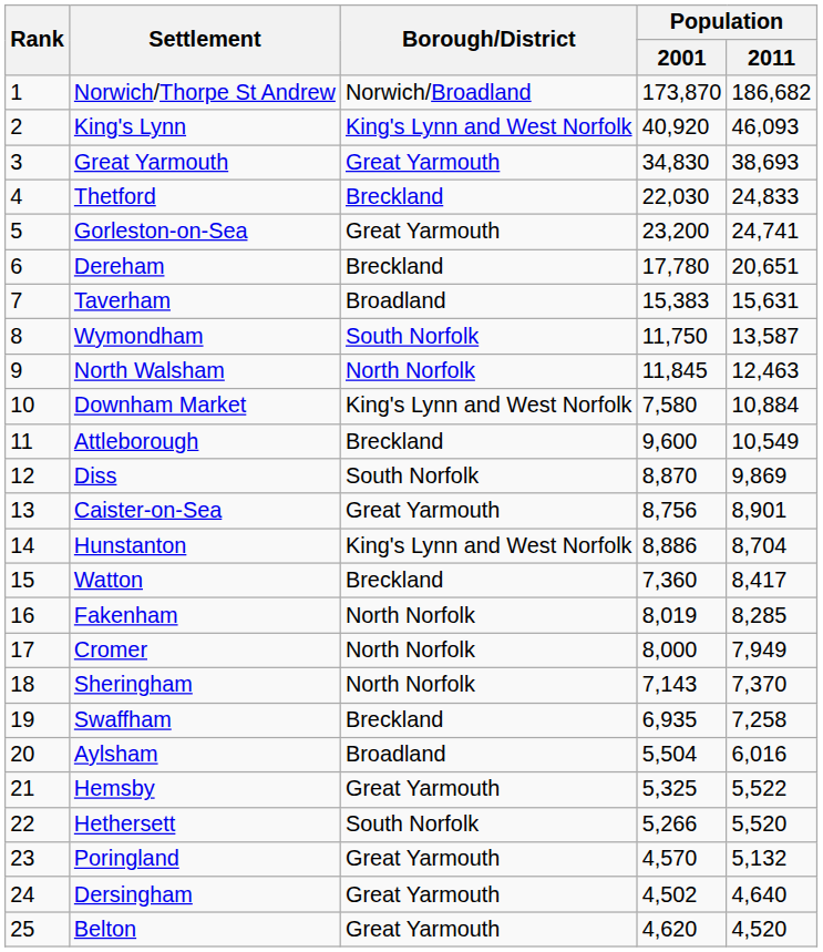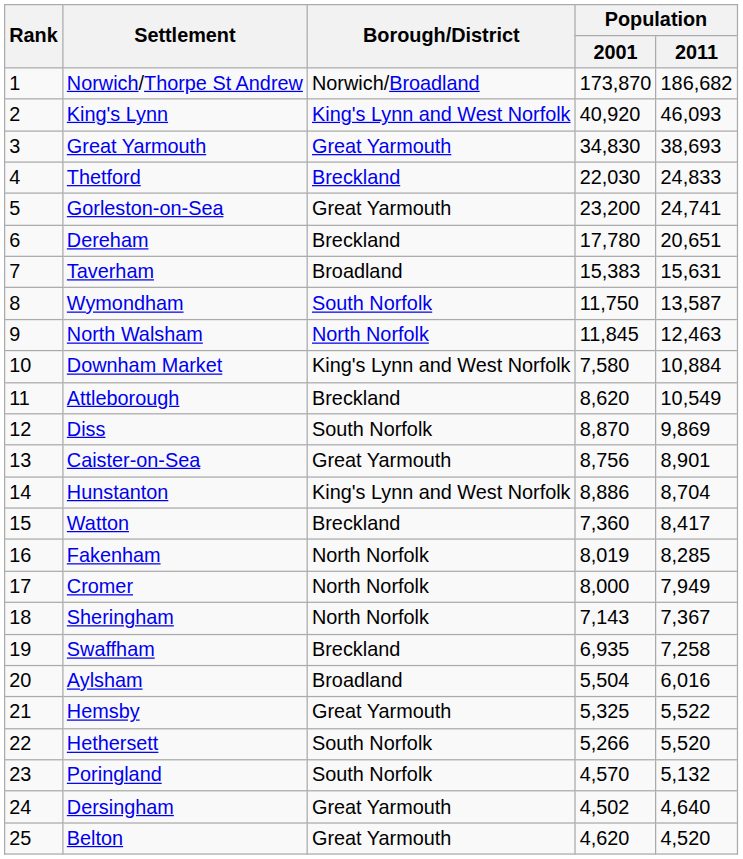Attleborough | Population / 2001: 9,600 -> 8,620
Sheringham | Population / 2011: 7,370 -> 7,367
Poringland | Borough/District: Great Yarmouth -> South Norfolk
